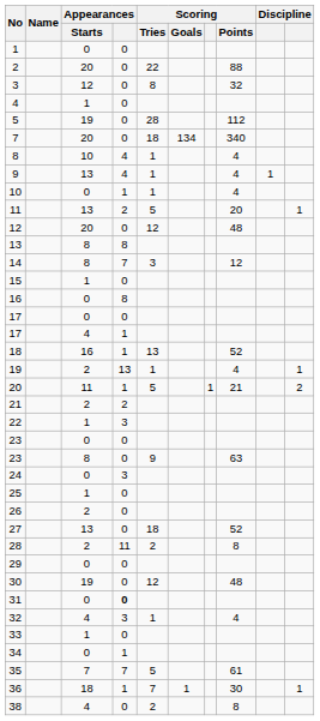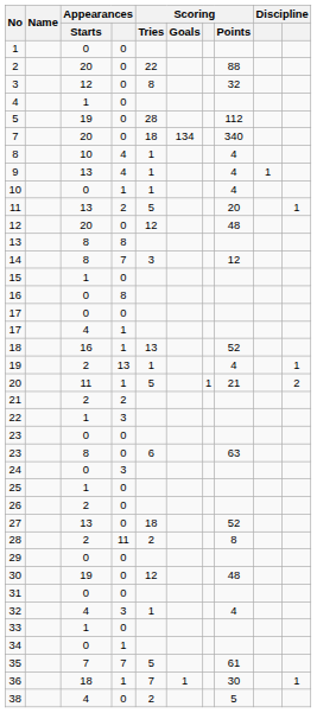23 / 8 | Scoring / Tries: 9 -> 6
31 | Appearances: bold -> normal
38 | Scoring / Points: 8 -> 5
